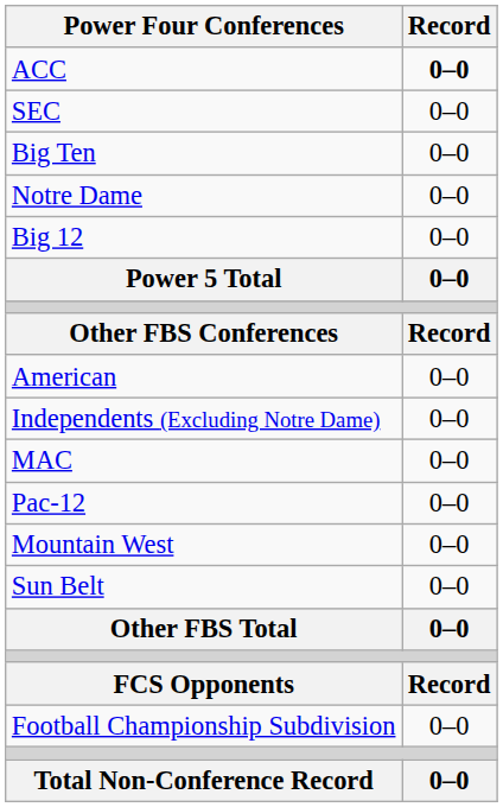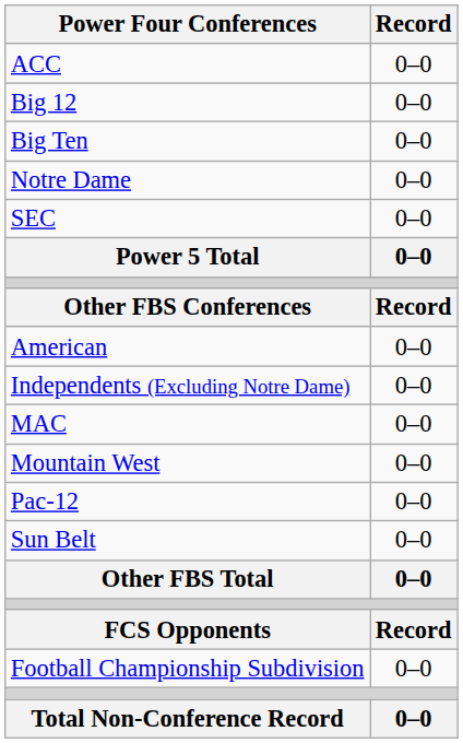ACC | Record: bold -> normal
rows swapped: Big 12 <-> SEC
rows swapped: Mountain West <-> Pac-12
